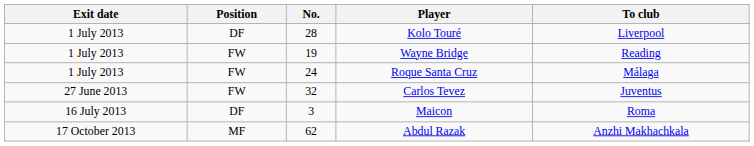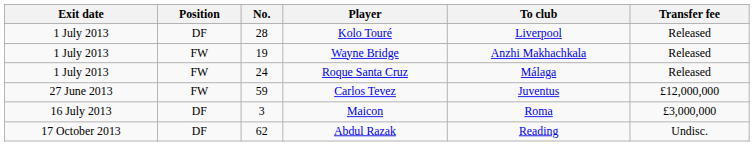+ column: Transfer fee | Released | Released | Released | £12,000,000 | £3,000,000 | Undisc.
Wayne Bridge | To club: Reading -> Anzhi Makhachkala
Carlos Tevez | No.: 32 -> 59
Abdul Razak | Position: MF -> DF
Abdul Razak | To club: Anzhi Makhachkala -> Reading
